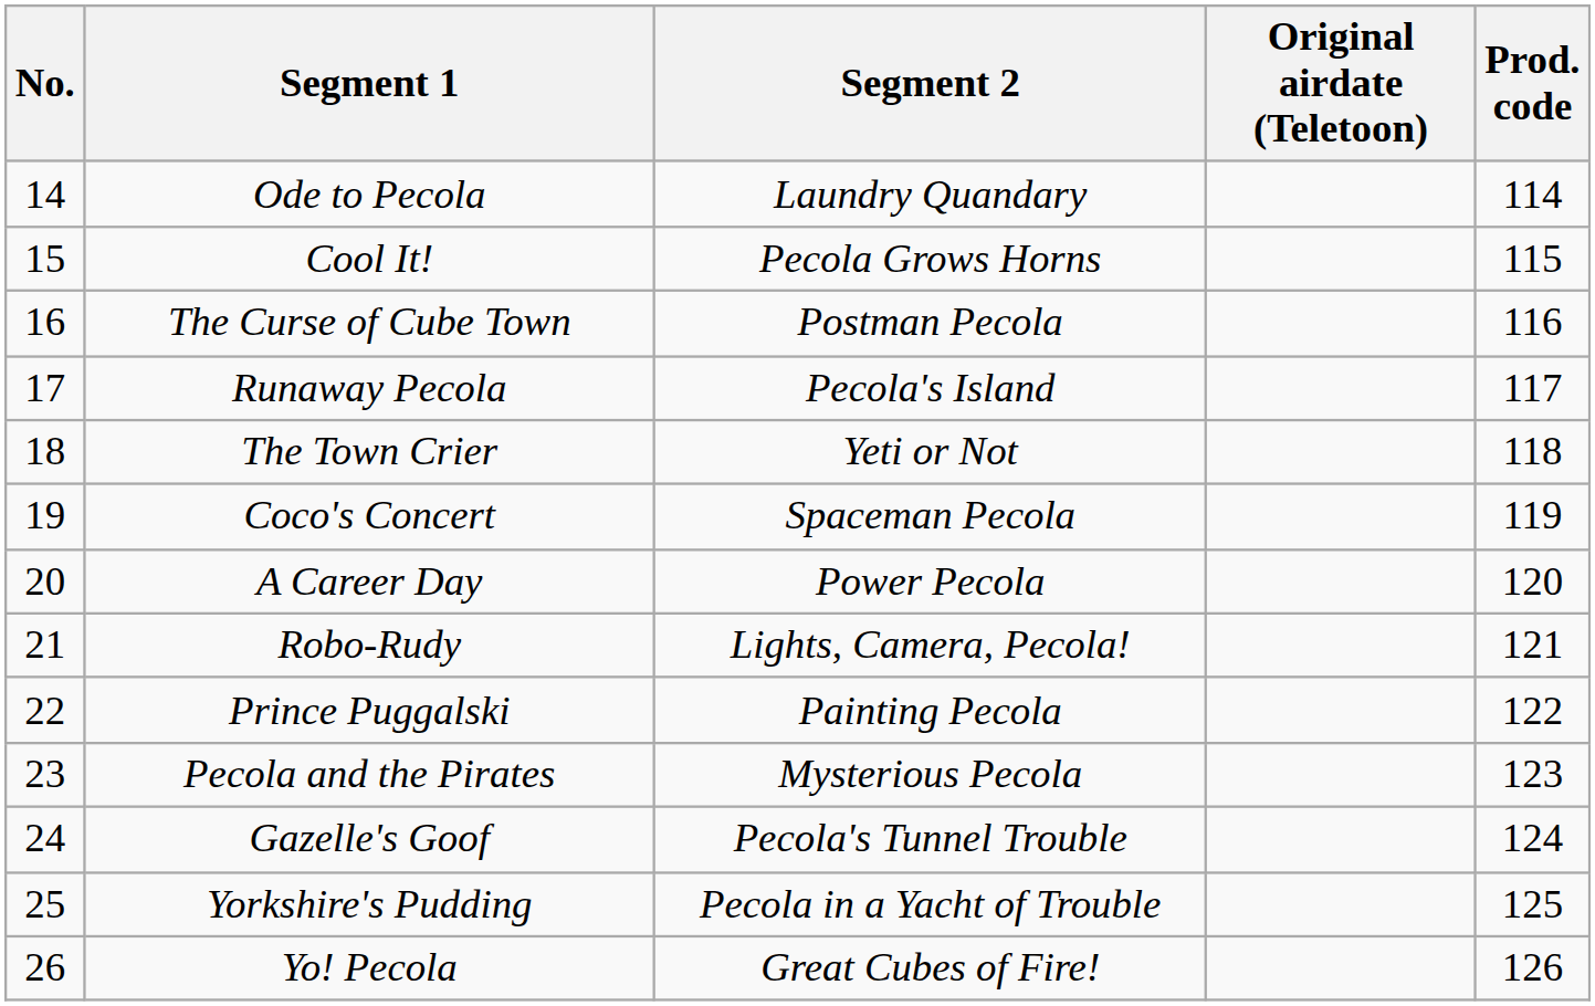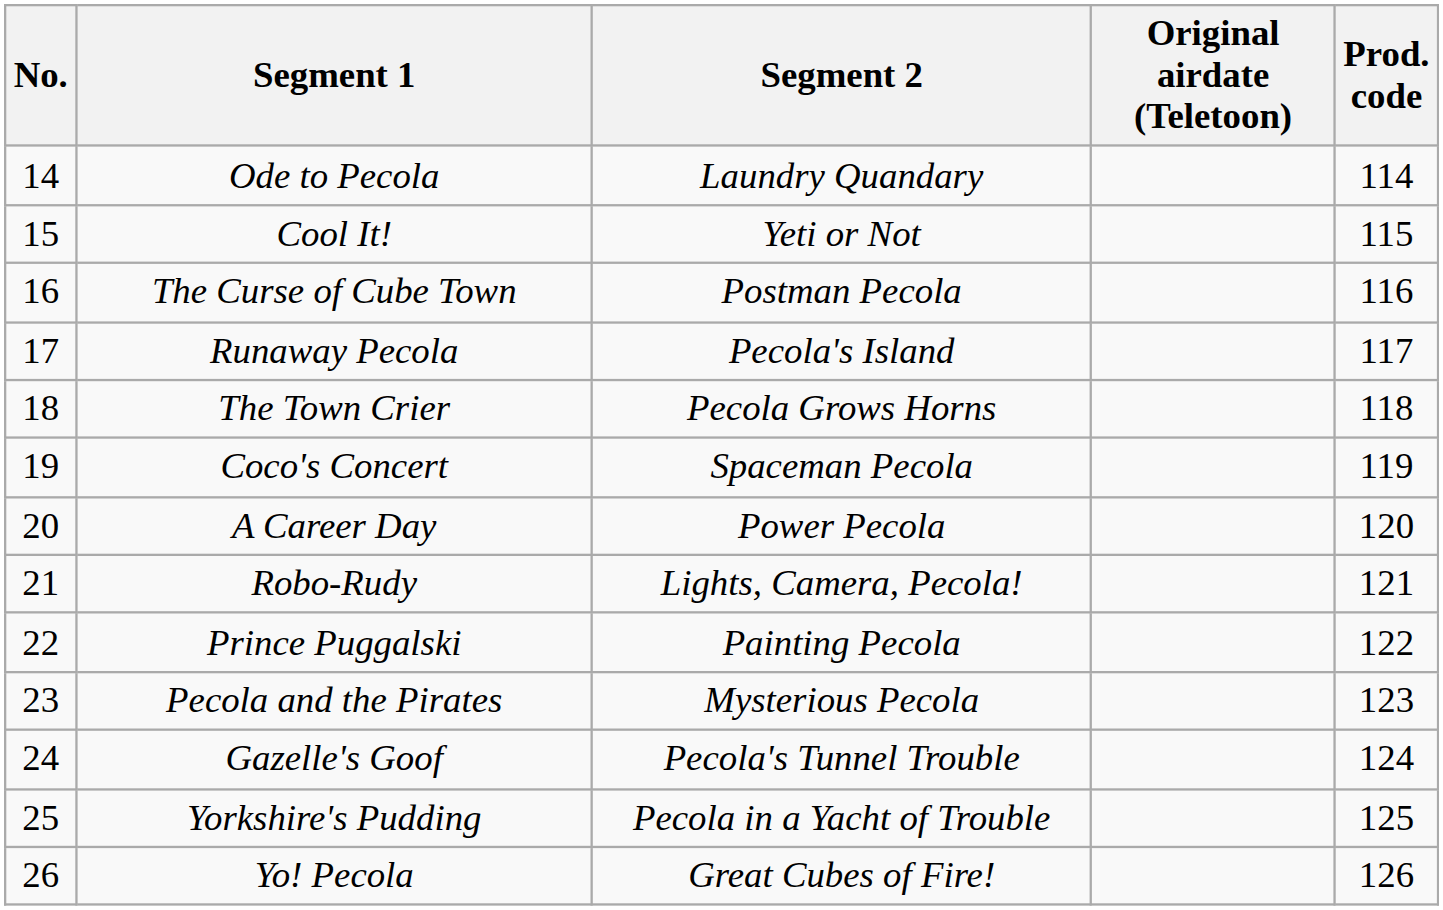Cool It! | Segment 2: Pecola Grows Horns -> Yeti or Not
The Town Crier | Segment 2: Yeti or Not -> Pecola Grows Horns
